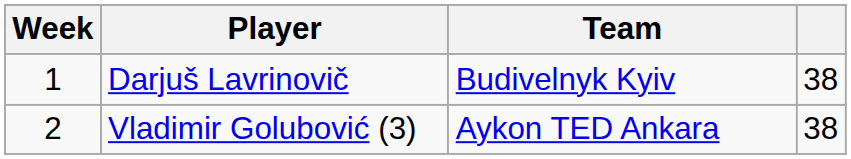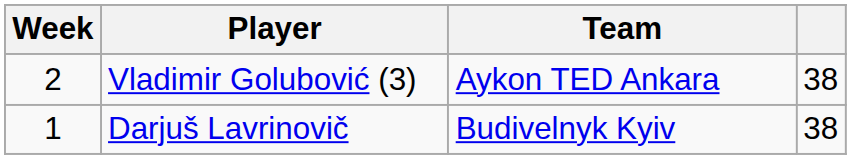rows swapped: Darjuš Lavrinovič <-> Vladimir Golubović (3)
